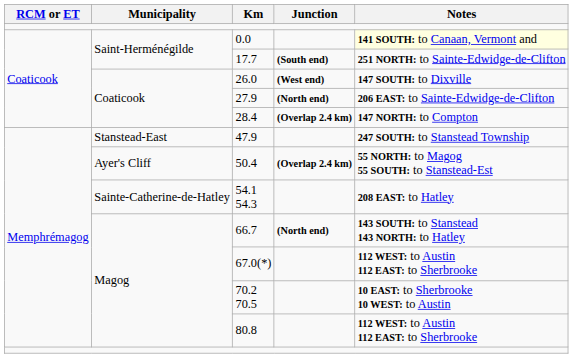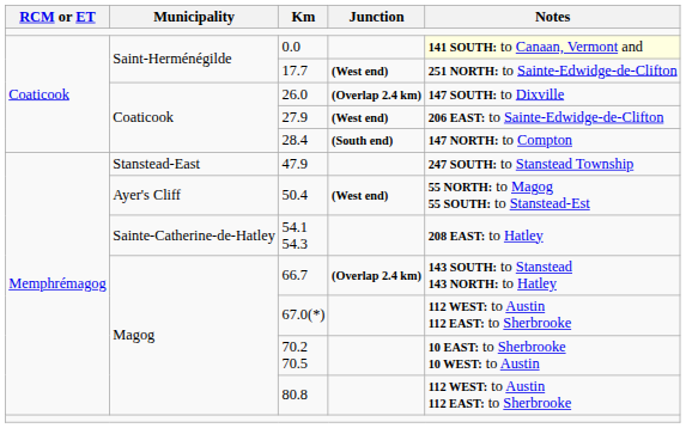17.7 | Junction: (South end) -> (West end)
26.0 | Junction: (West end) -> (Overlap 2.4 km)
27.9 | Junction: (North end) -> (West end)
28.4 | Junction: (Overlap 2.4 km) -> (South end)
50.4 | Junction: (Overlap 2.4 km) -> (West end)
66.7 | Junction: (North end) -> (Overlap 2.4 km)
